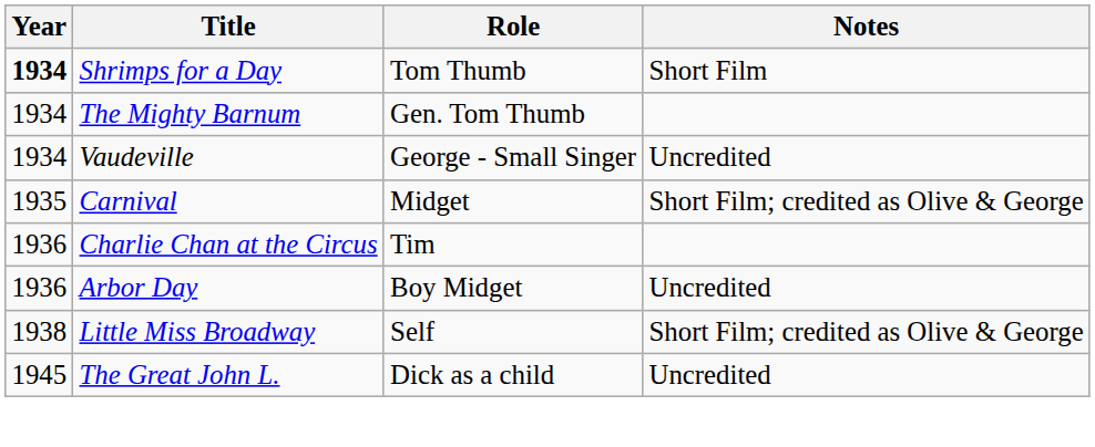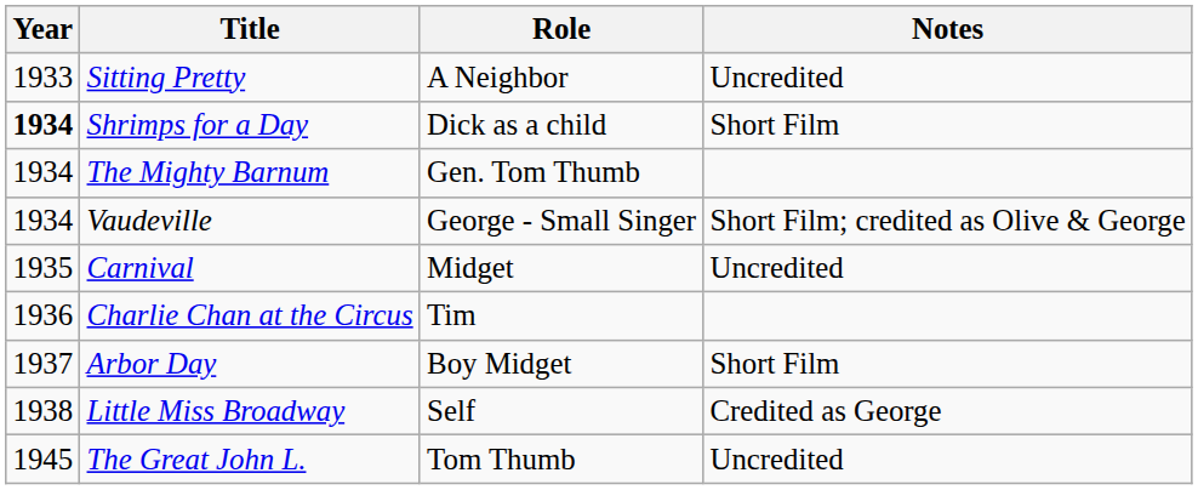+ row: 1933 | Sitting Pretty | A Neighbor | Uncredited
Shrimps for a Day | Role: Tom Thumb -> Dick as a child
Vaudeville | Notes: Uncredited -> Short Film; credited as Olive & George
Carnival | Notes: Short Film; credited as Olive & George -> Uncredited
Arbor Day | Year: 1936 -> 1937
Arbor Day | Notes: Uncredited -> Short Film
Little Miss Broadway | Notes: Short Film; credited as Olive & George -> Credited as George
The Great John L. | Role: Dick as a child -> Tom Thumb
